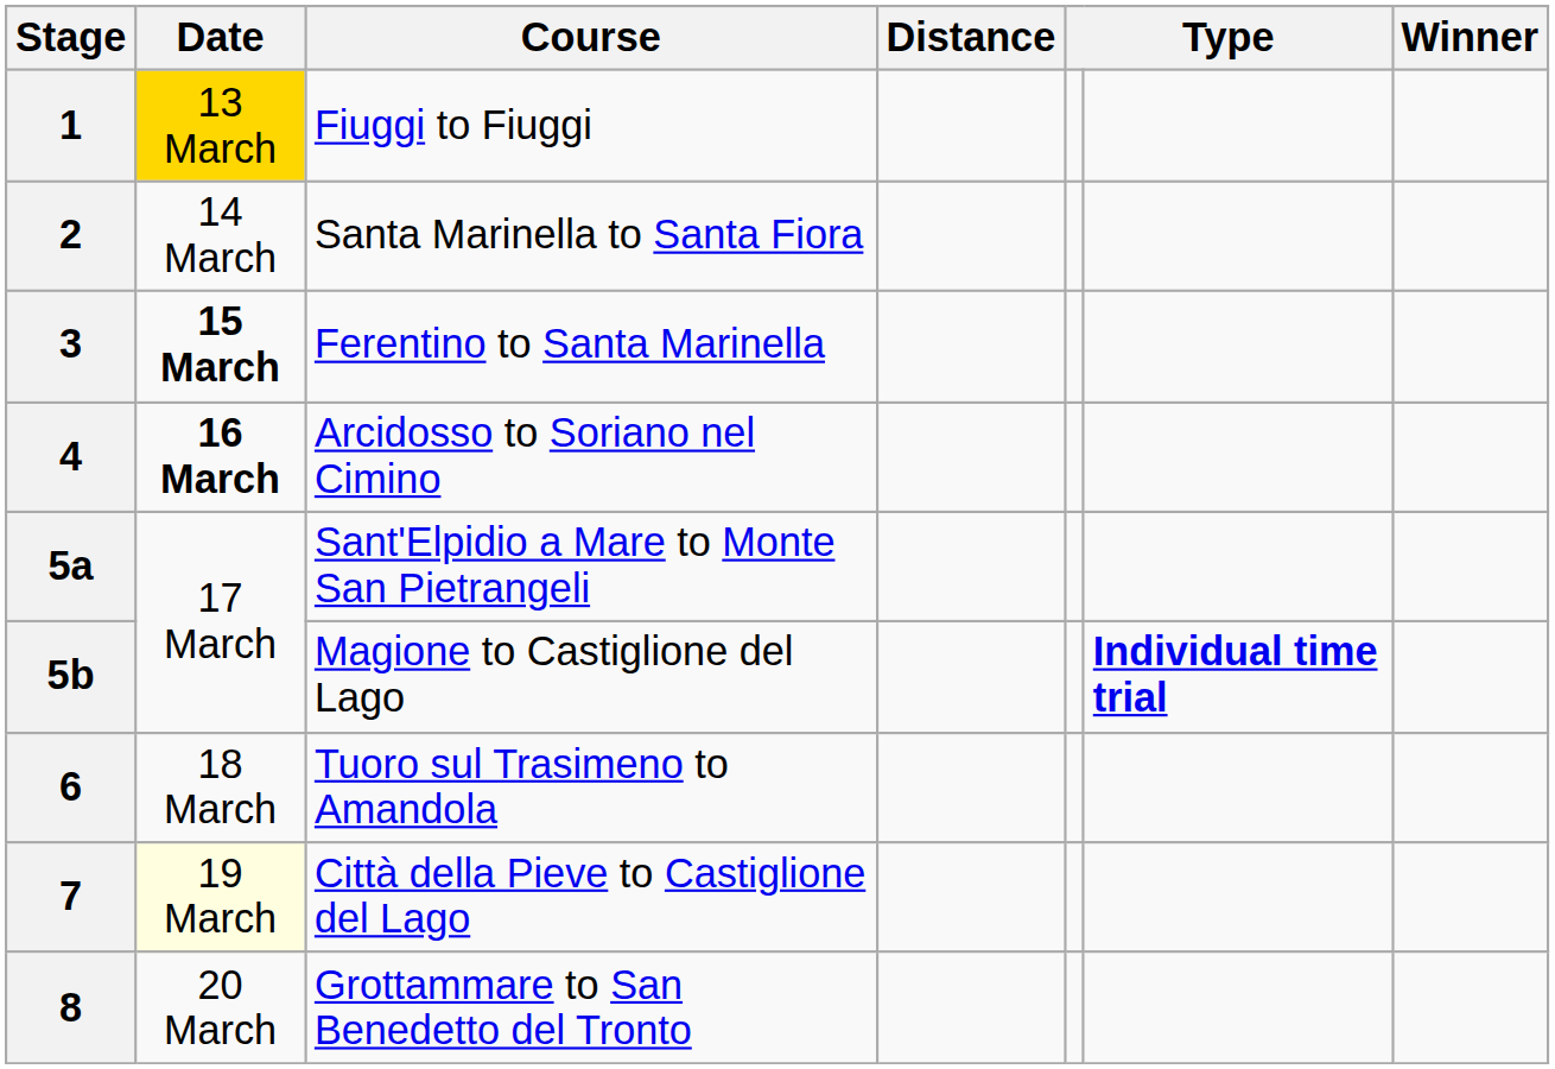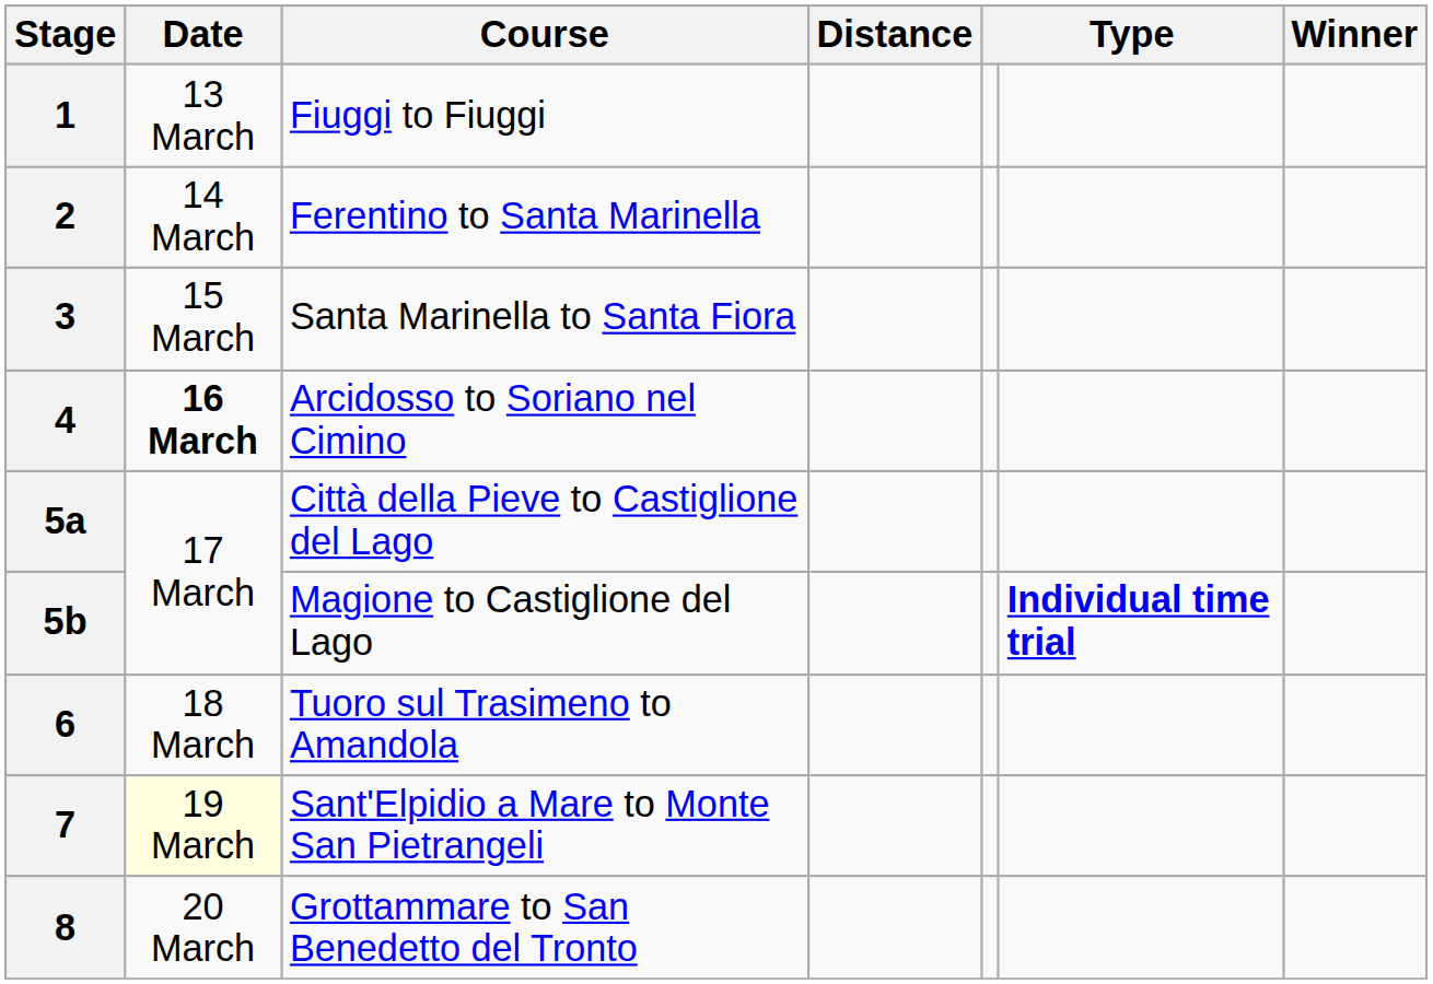1 | Date: gold background -> no background
2 | Course: Santa Marinella to Santa Fiora -> Ferentino to Santa Marinella
3 | Date: bold -> normal
3 | Course: Ferentino to Santa Marinella -> Santa Marinella to Santa Fiora
5a | Course: Sant'Elpidio a Mare to Monte San Pietrangeli -> Città della Pieve to Castiglione del Lago
7 | Course: Città della Pieve to Castiglione del Lago -> Sant'Elpidio a Mare to Monte San Pietrangeli
